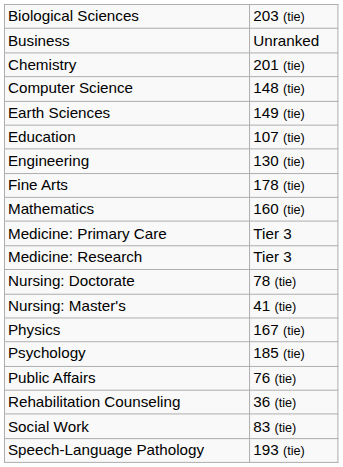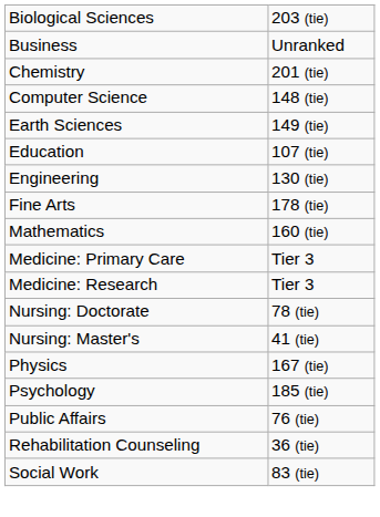- row: Speech-Language Pathology | 193 (tie)
